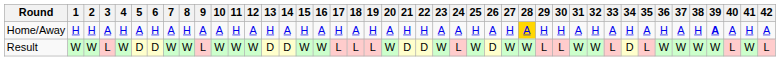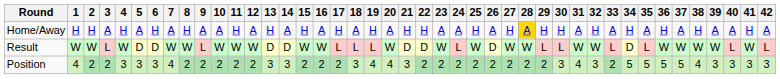Home/Away | 39: bold -> normal
+ row: Position | 4 | 2 | 2 | 3 | 3 | 3 | 4 | 2 | 2 | 2 | 2 | 2 | 3 | 3 | 2 | 2 | 2 | 3 | 4 | 4 | 3 | 2 | 2 | 2 | 2 | 2 | 2 | 2 | 2 | 3 | 4 | 3 | 2 | 5 | 5 | 5 | 5 | 4 | 3 | 3 | 3 | 3
